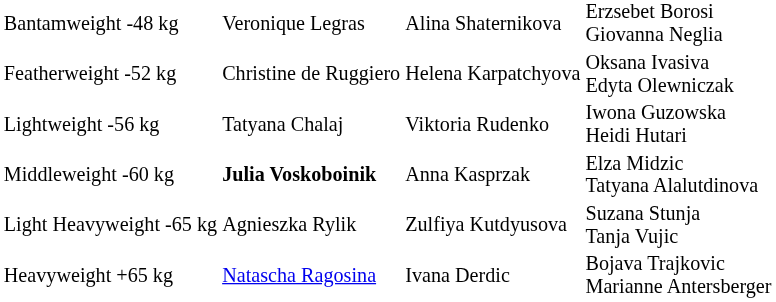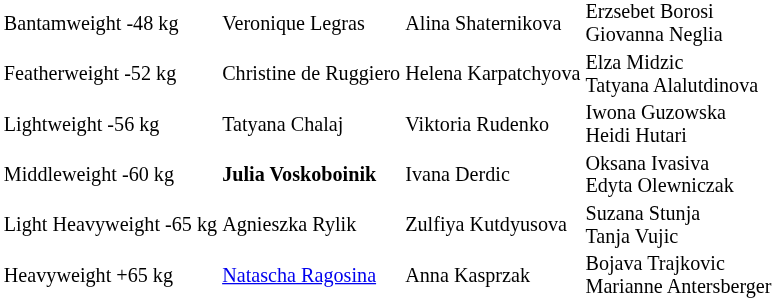Featherweight -52 kg | column 4: Oksana Ivasiva Edyta Olewniczak -> Elza Midzic Tatyana Alalutdinova
Middleweight -60 kg | column 3: Anna Kasprzak -> Ivana Derdic
Middleweight -60 kg | column 4: Elza Midzic Tatyana Alalutdinova -> Oksana Ivasiva Edyta Olewniczak
Heavyweight +65 kg | column 3: Ivana Derdic -> Anna Kasprzak
